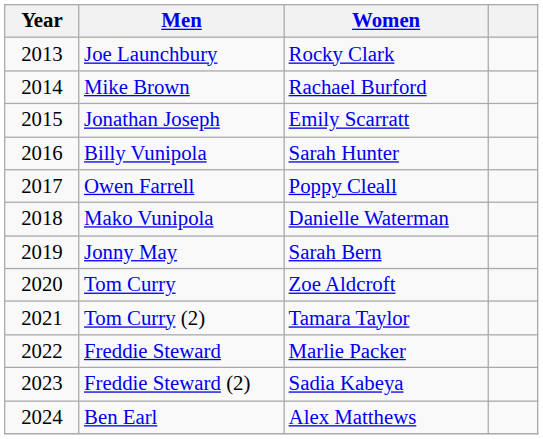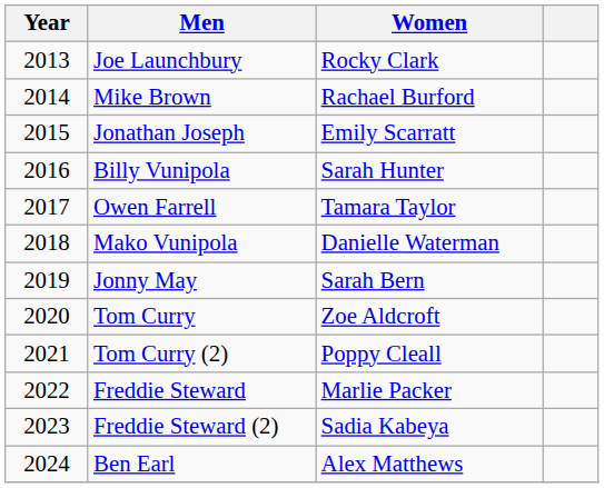Owen Farrell | Women: Poppy Cleall -> Tamara Taylor
Tom Curry (2) | Women: Tamara Taylor -> Poppy Cleall
